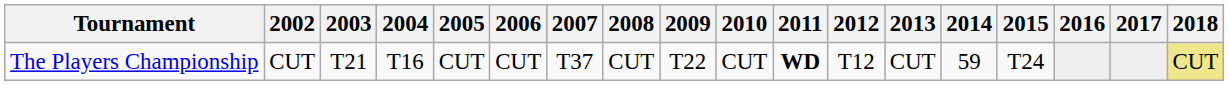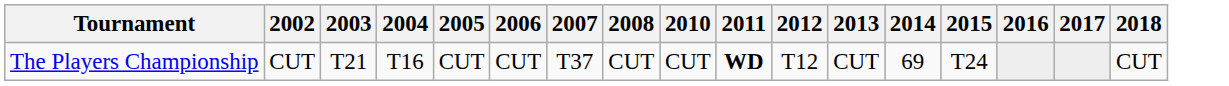- column: 2009 | T22
The Players Championship | 2014: 59 -> 69
The Players Championship | 2018: khaki background -> no background
